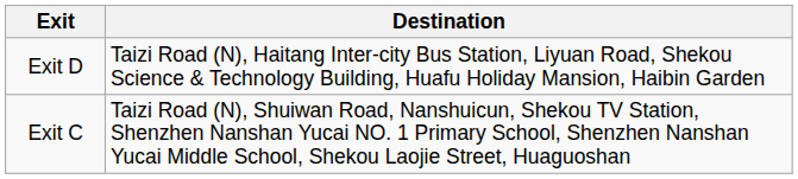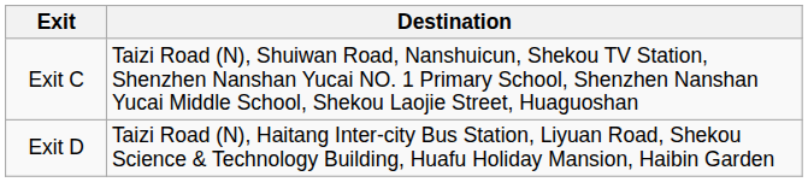rows swapped: Exit C <-> Exit D
